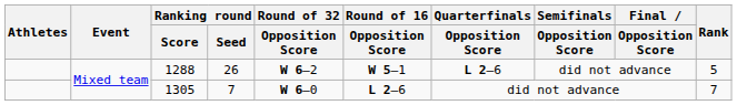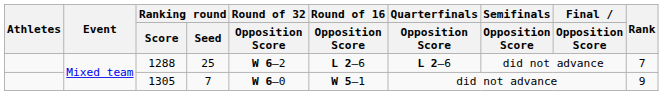1288 | Ranking round / Seed: 26 -> 25
1288 | Round of 16 / Opposition Score: W 5–1 -> L 2–6
1288 | Rank: 5 -> 7
1305 | Round of 16 / Opposition Score: L 2–6 -> W 5–1
1305 | Rank: 7 -> 9
